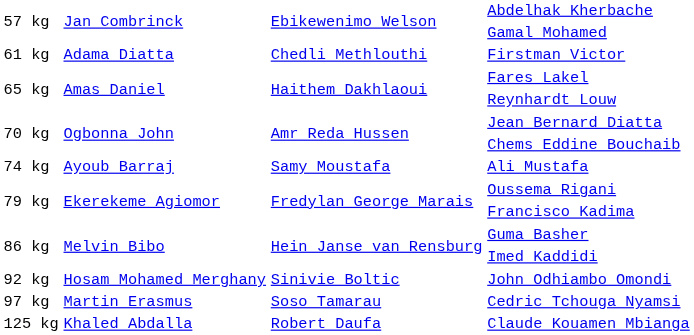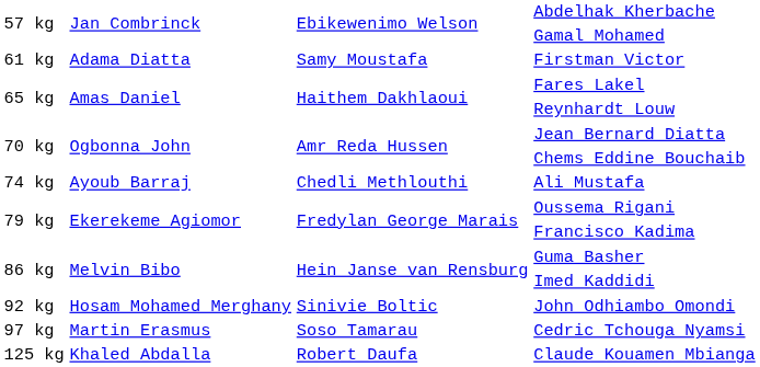Firstman Victor | column 3: Chedli Methlouthi -> Samy Moustafa
Ali Mustafa | column 3: Samy Moustafa -> Chedli Methlouthi
